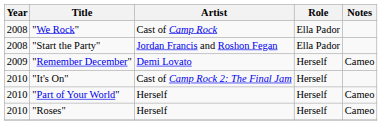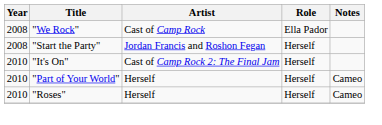"Start the Party" | Role: Ella Pador -> Herself
- row: 2009 | "Remember December" | Demi Lovato | Herself | Cameo
